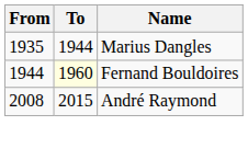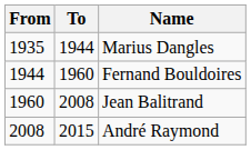Fernand Bouldoires | To: lightyellow background -> no background
+ row: 1960 | 2008 | Jean Balitrand
